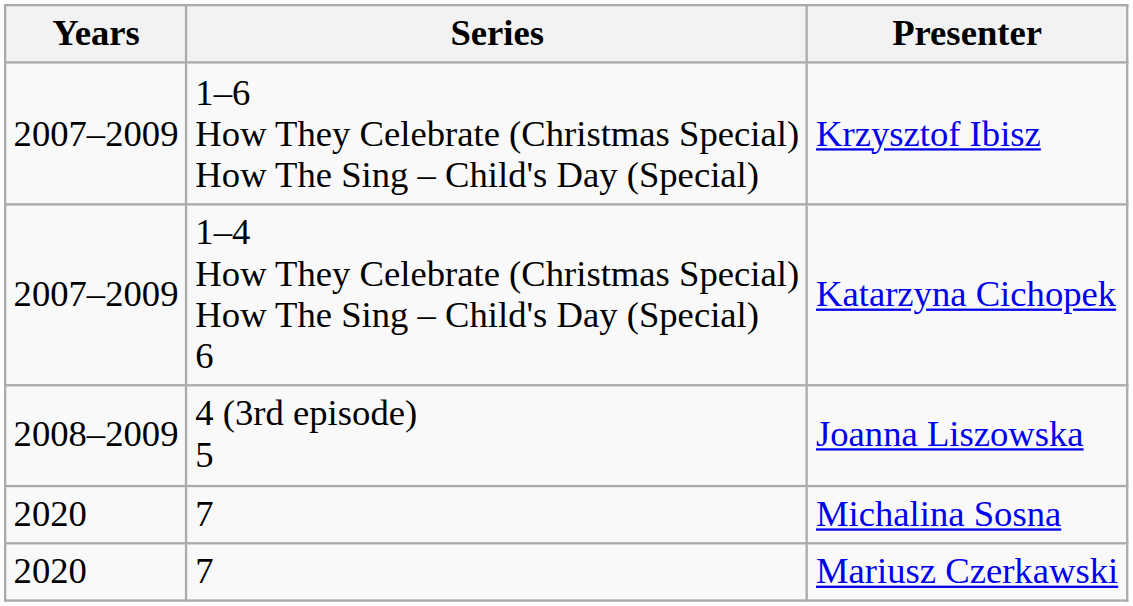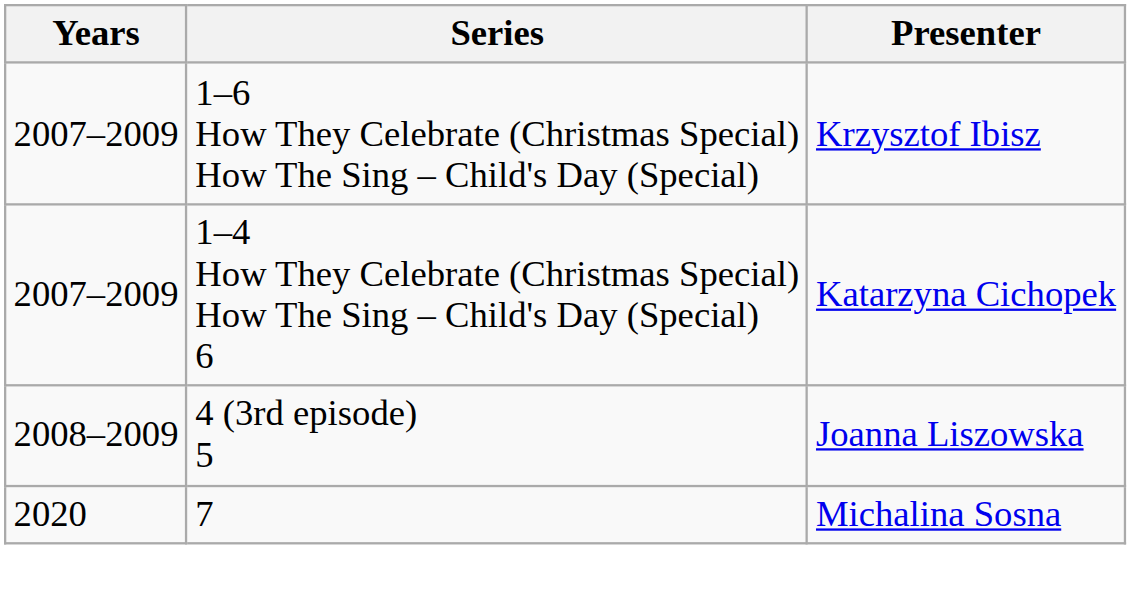- row: 2020 | 7 | Mariusz Czerkawski
